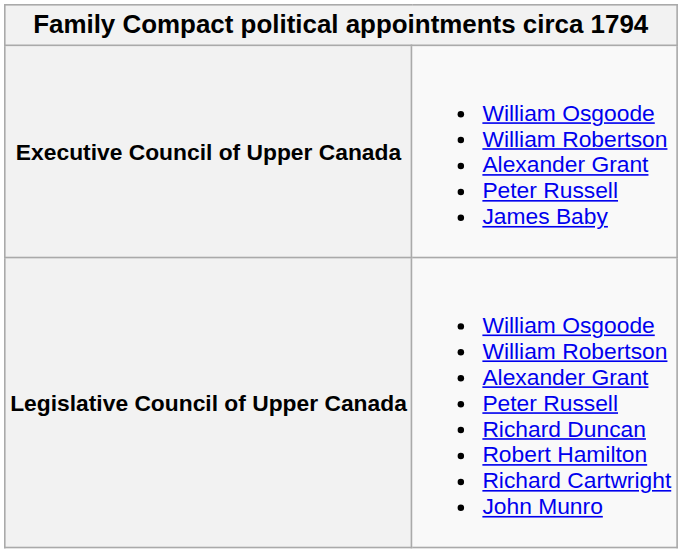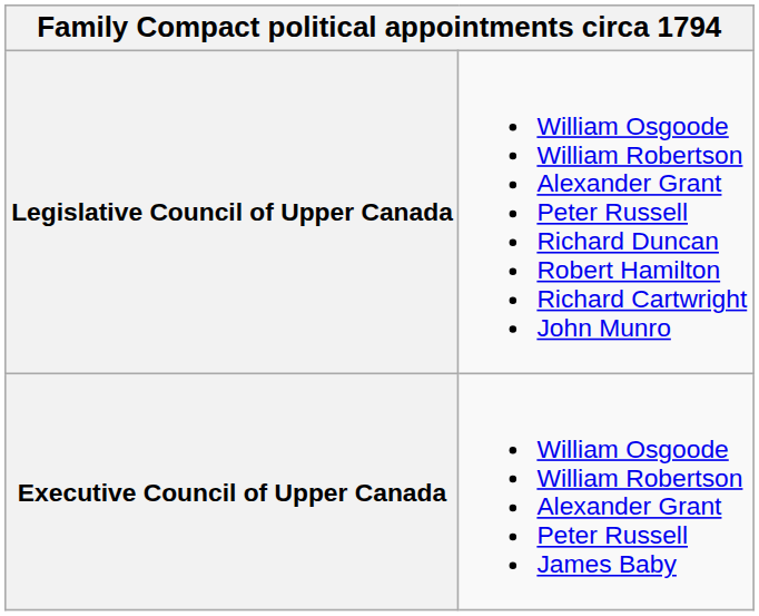rows swapped: Executive Council of Upper Canada <-> Legislative Council of Upper Canada
